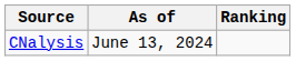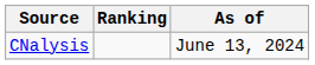columns swapped: Ranking <-> As of
